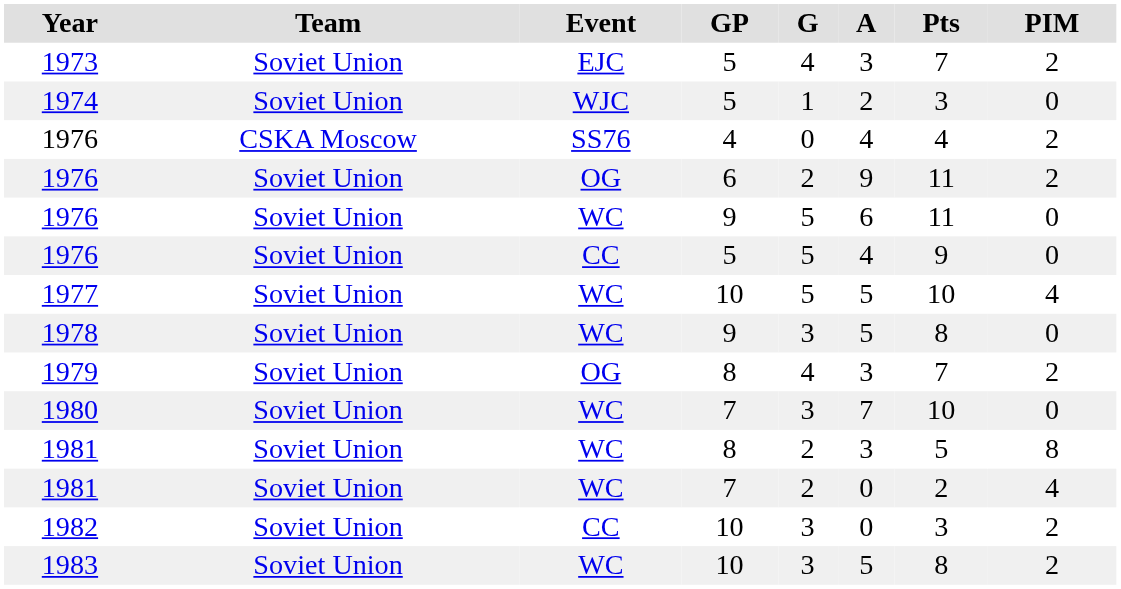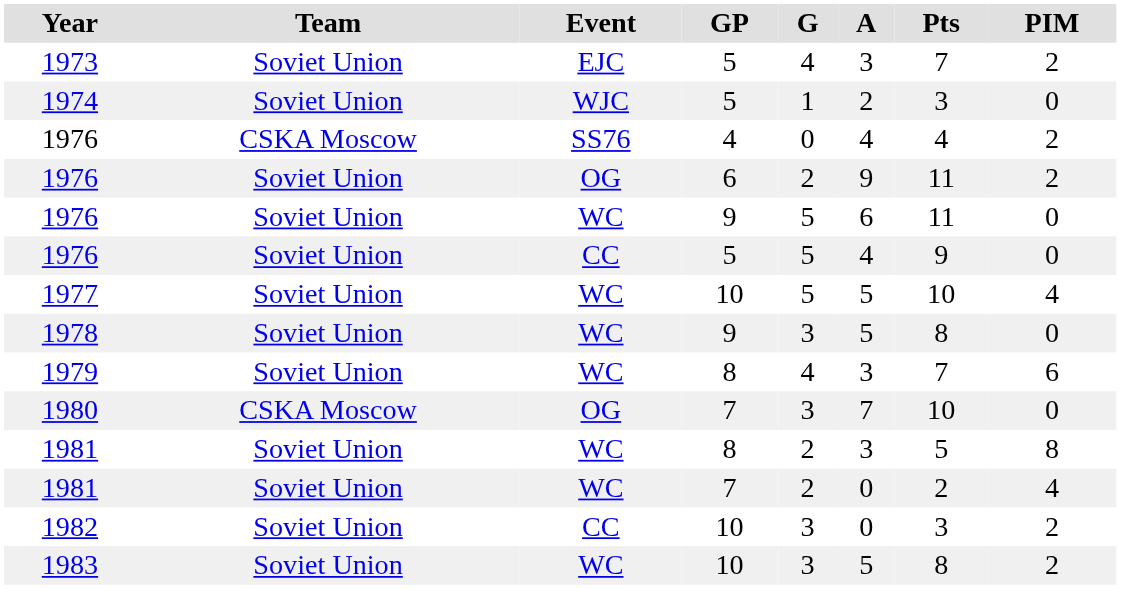1979 | Event: OG -> WC
1979 | PIM: 2 -> 6
1980 | Team: Soviet Union -> CSKA Moscow
1980 | Event: WC -> OG
